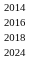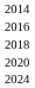+ row: 2020
